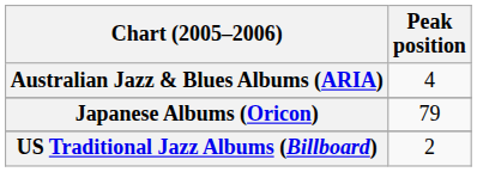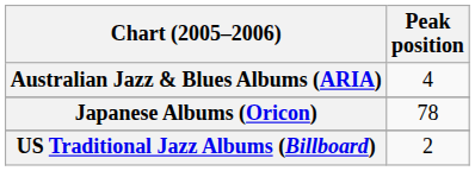Japanese Albums (Oricon) | Peak position: 79 -> 78
